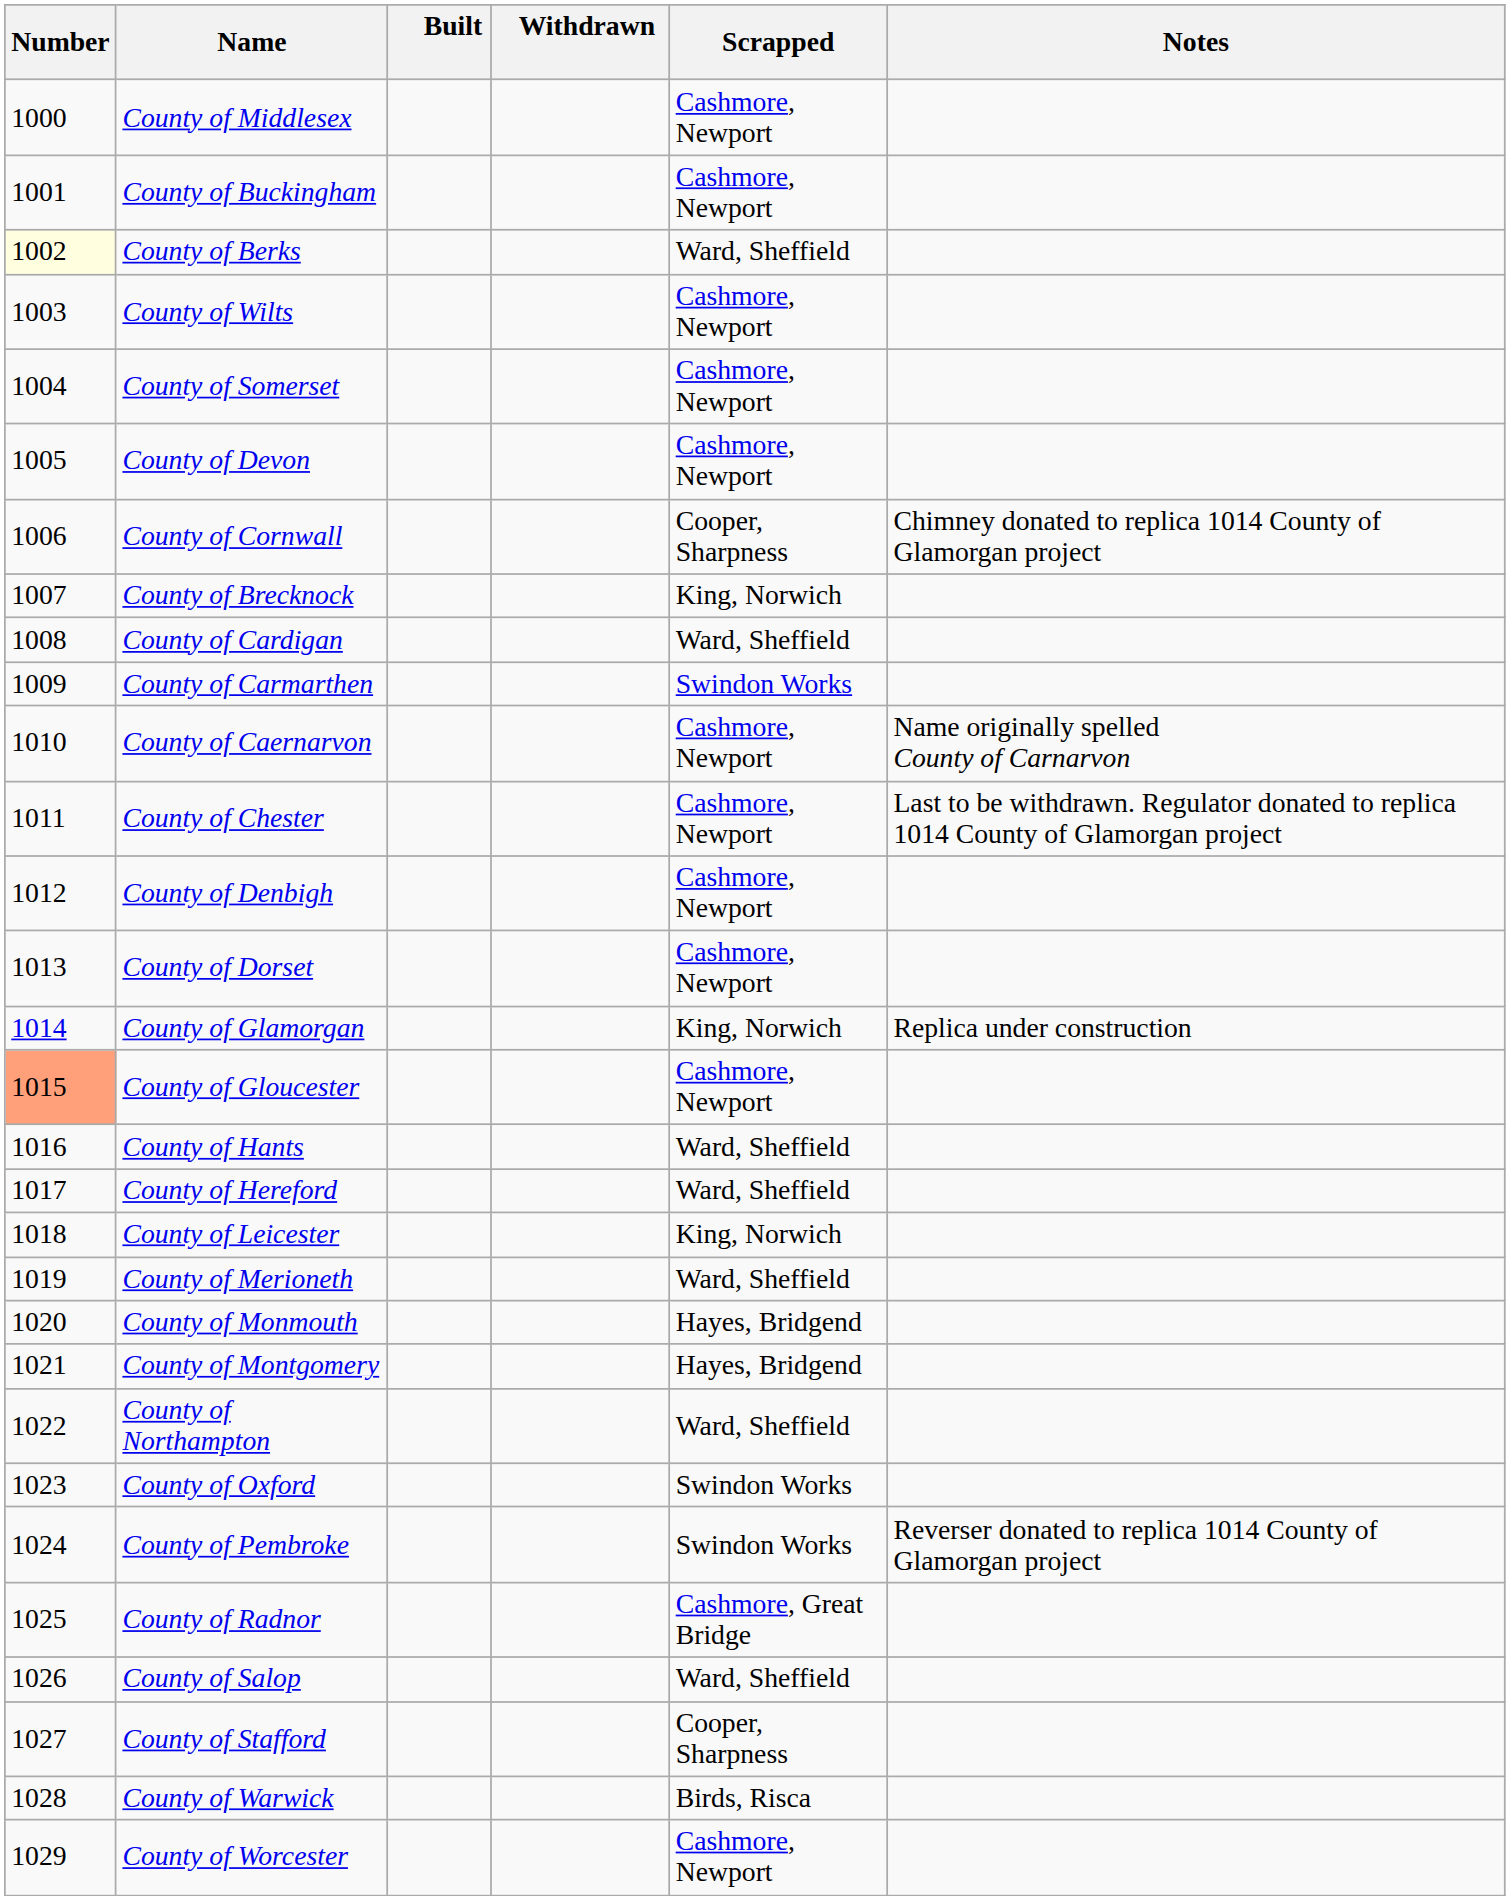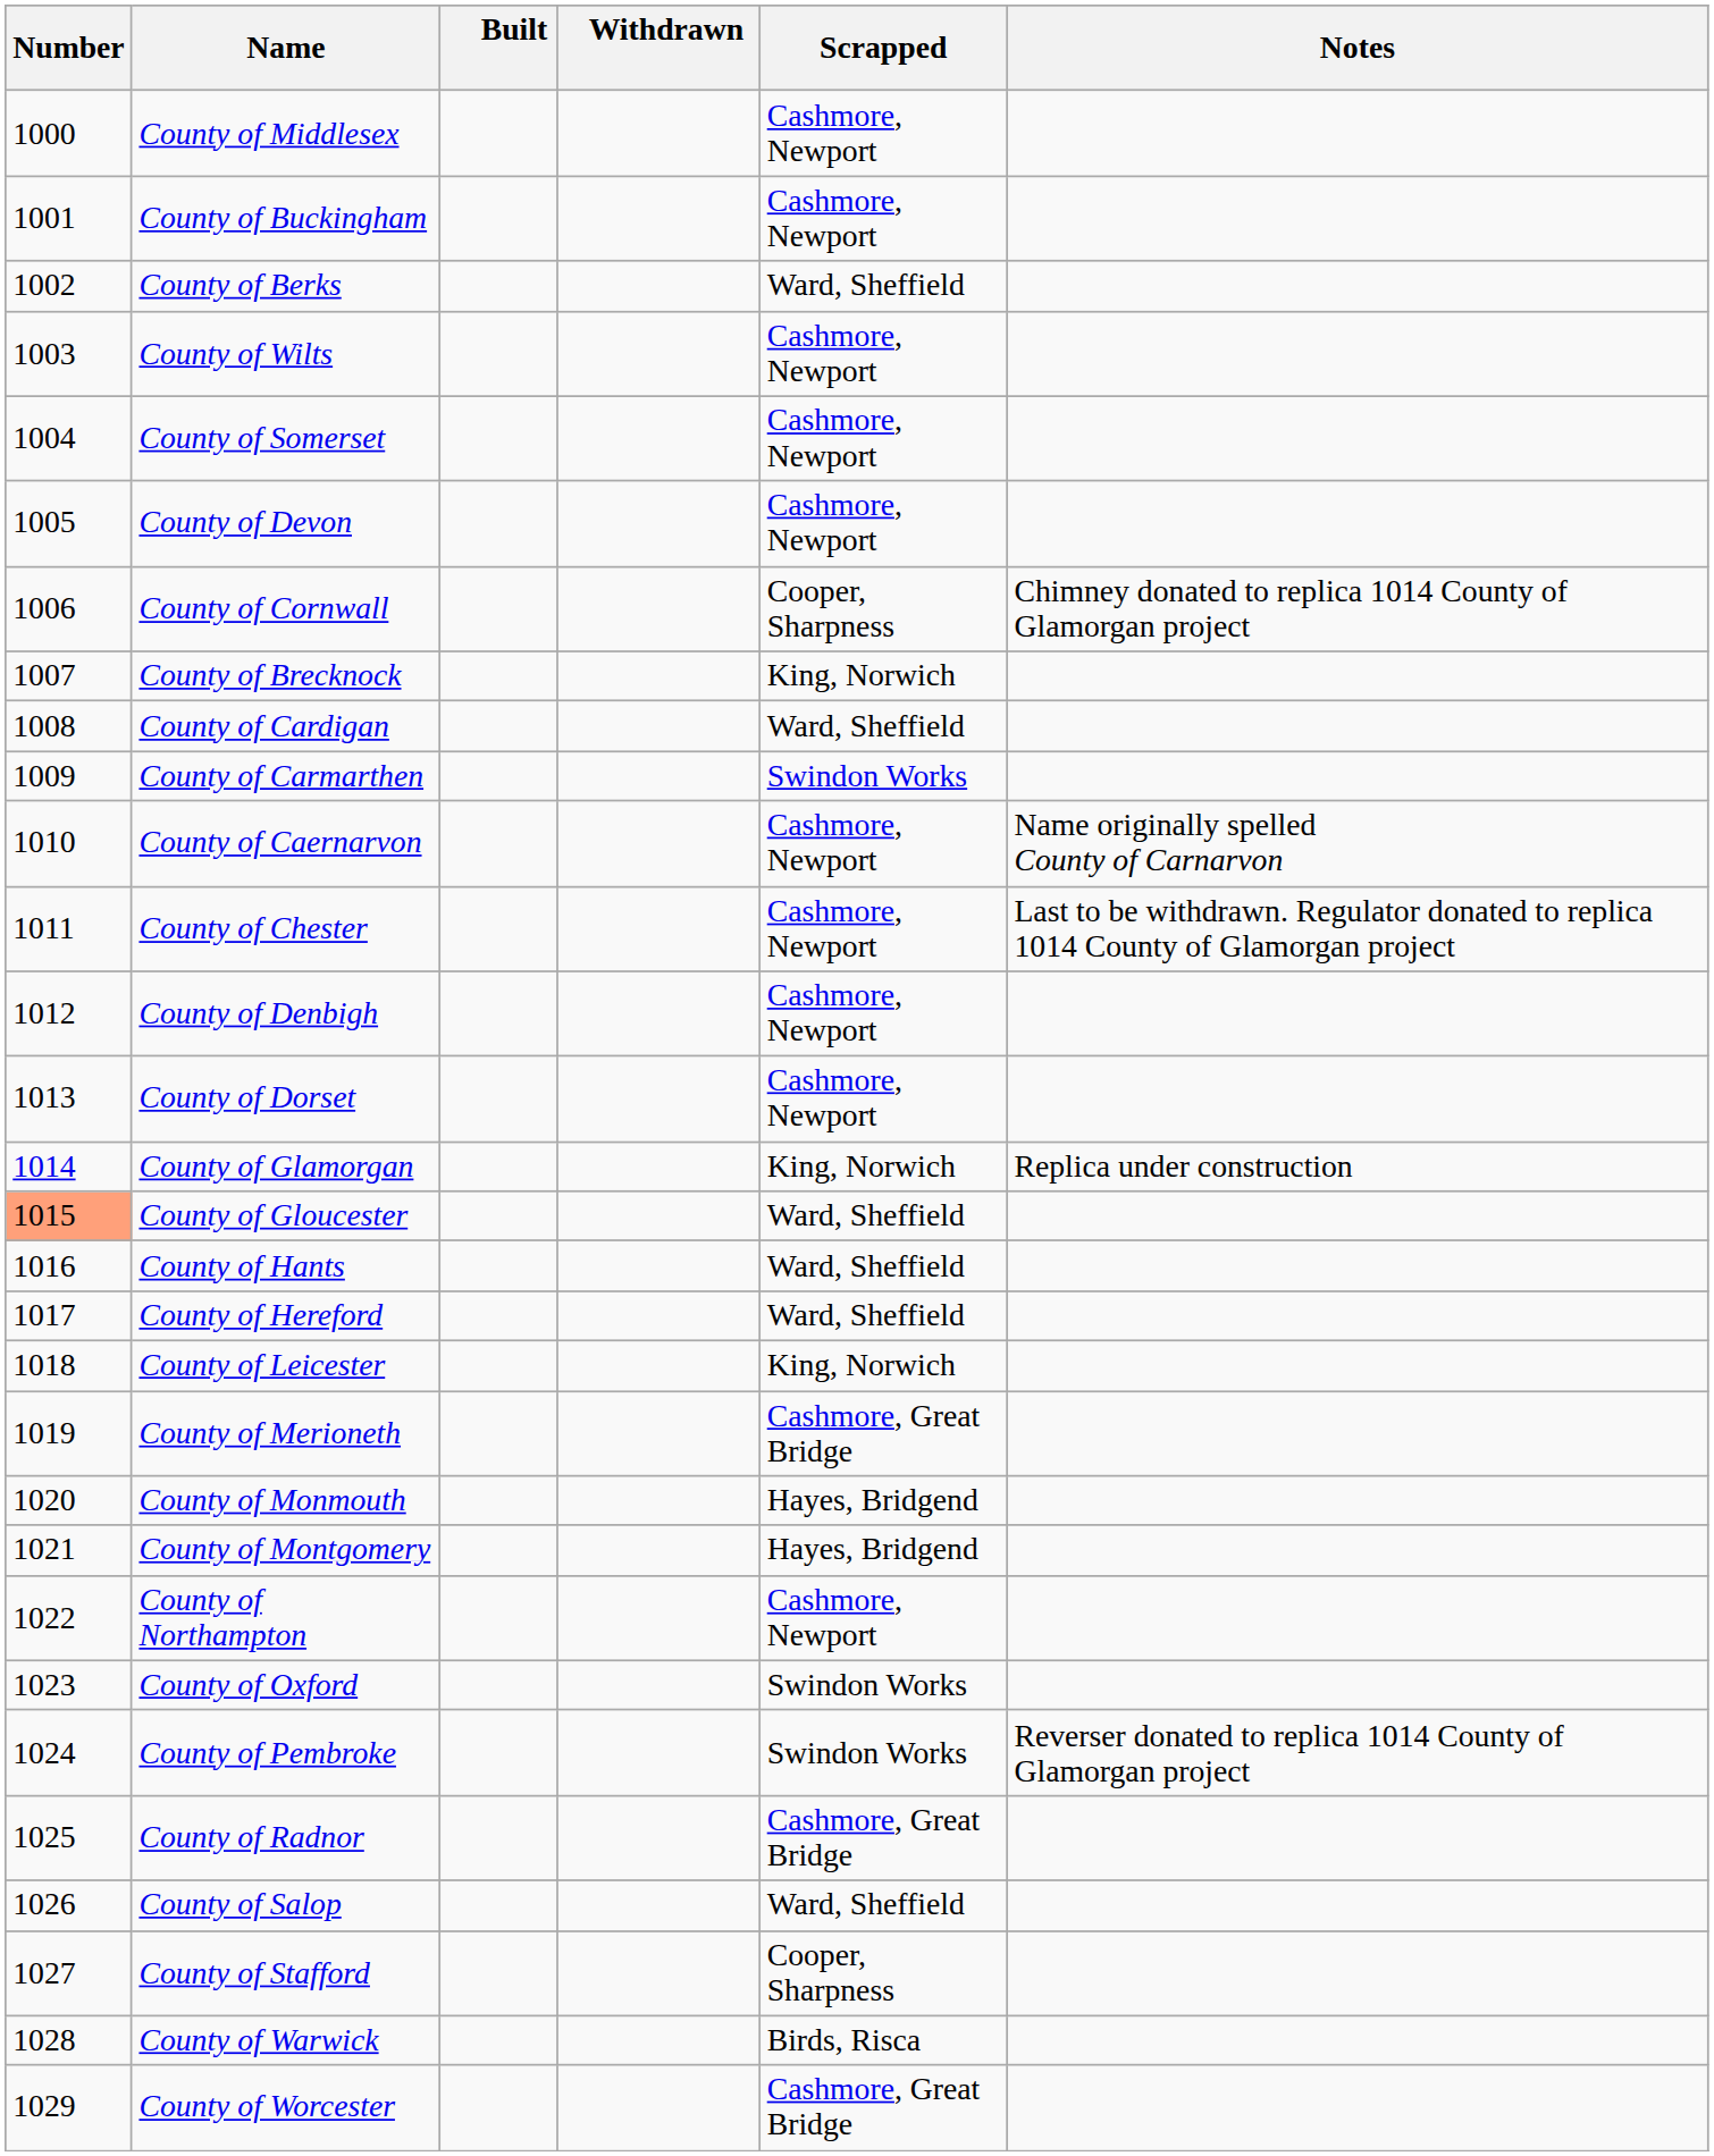County of Berks | Number: lightyellow background -> no background
County of Gloucester | Scrapped: Cashmore, Newport -> Ward, Sheffield
County of Merioneth | Scrapped: Ward, Sheffield -> Cashmore, Great Bridge
County of Northampton | Scrapped: Ward, Sheffield -> Cashmore, Newport
County of Worcester | Scrapped: Cashmore, Newport -> Cashmore, Great Bridge
